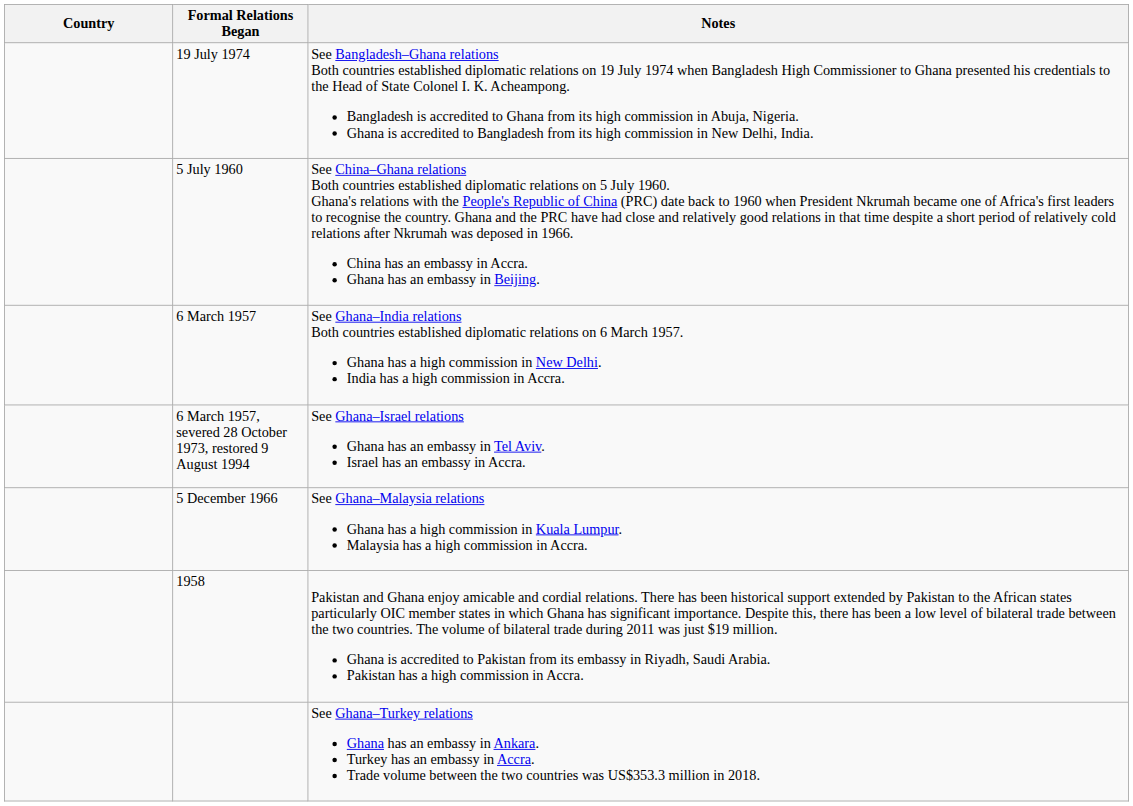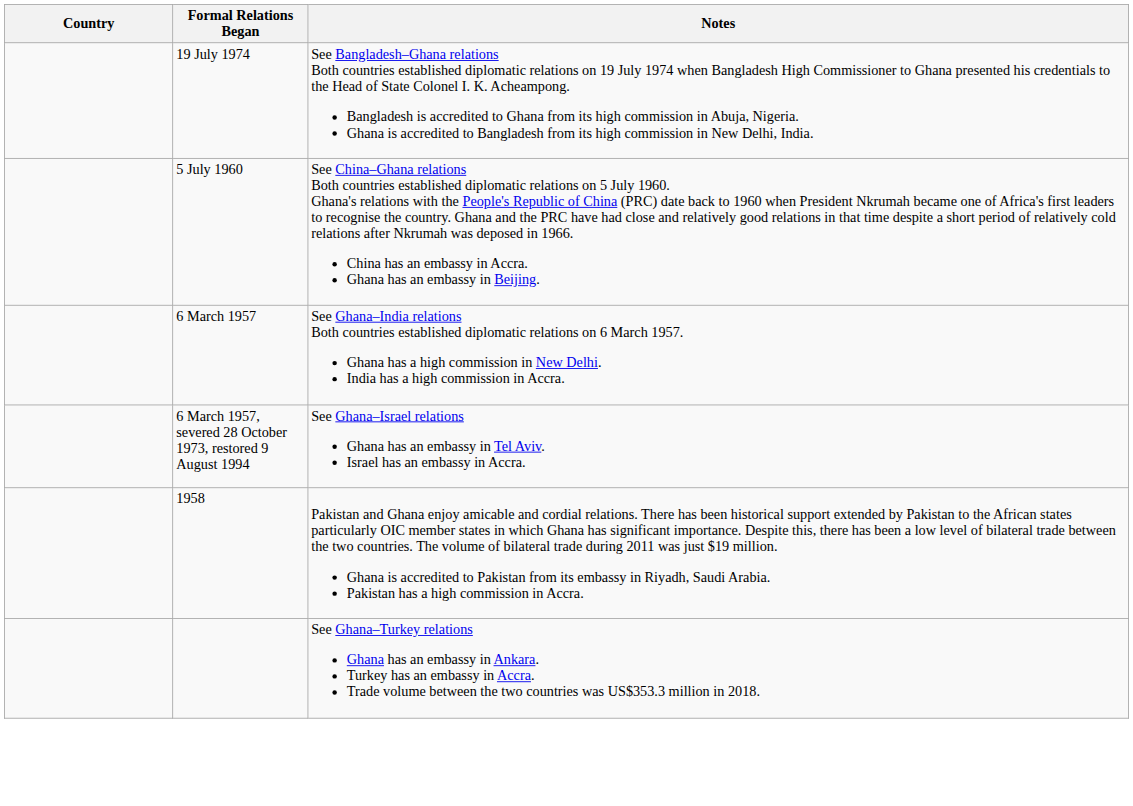- row: 5 December 1966 | See Ghana–Malaysia relations Ghana has a high commission in Kuala Lumpur. Malaysia has a high commission in Accra.
